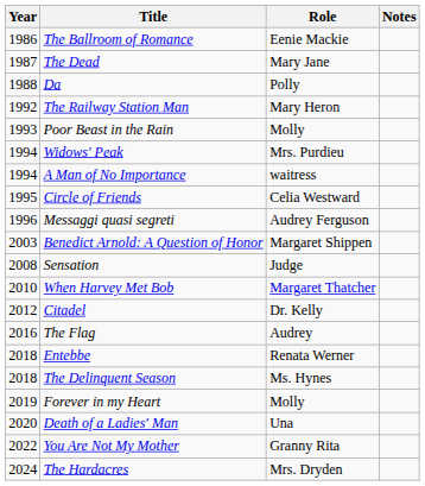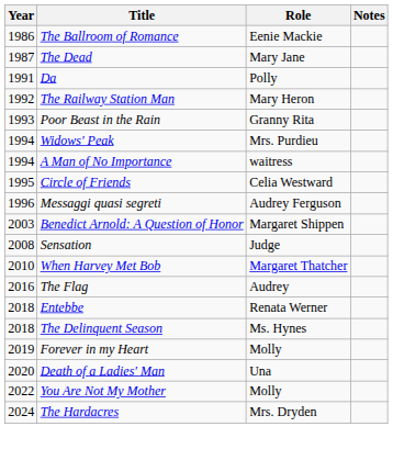Da | Year: 1988 -> 1991
Poor Beast in the Rain | Role: Molly -> Granny Rita
- row: 2012 | Citadel | Dr. Kelly
You Are Not My Mother | Role: Granny Rita -> Molly
